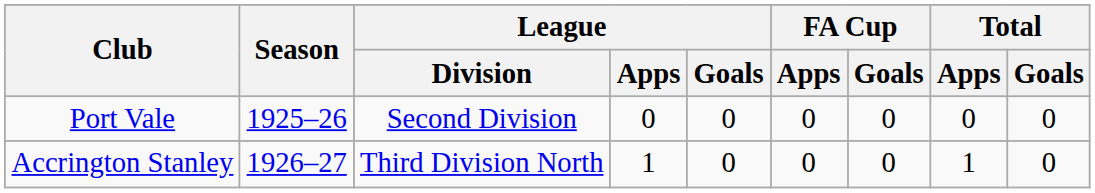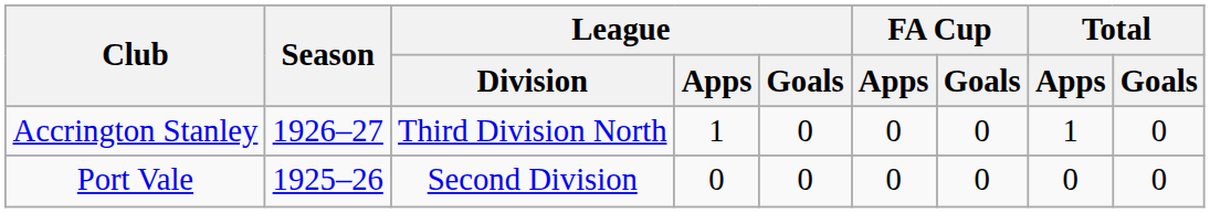rows swapped: Port Vale <-> Accrington Stanley
